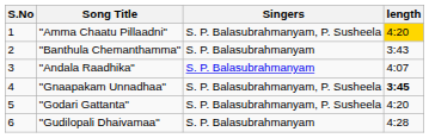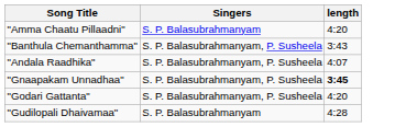- column: S.No | 1 | 2 | 3 | 4 | 5 | 6
"Amma Chaatu Pillaadni" | Singers: S. P. Balasubrahmanyam, P. Susheela -> S. P. Balasubrahmanyam
"Amma Chaatu Pillaadni" | length: gold background -> no background
"Banthula Chemanthamma" | Singers: S. P. Balasubrahmanyam -> S. P. Balasubrahmanyam, P. Susheela
"Andala Raadhika" | Singers: S. P. Balasubrahmanyam -> S. P. Balasubrahmanyam, P. Susheela
